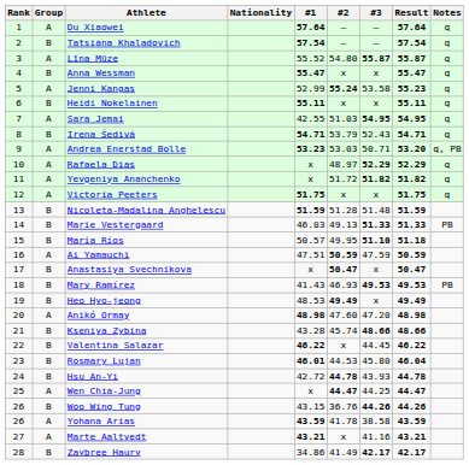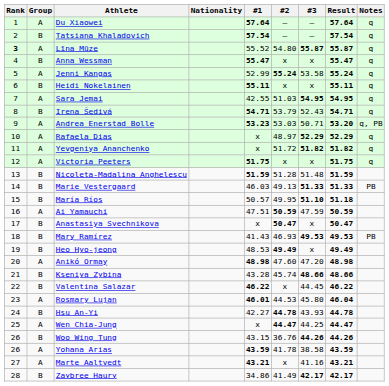Līna Mūze | Rank: normal -> bold
Jenni Kangas | Result: 55.23 -> 55.24
Rosmary Lujan | Group: B -> A
Hsu An-Yi | #1: 42.72 -> 42.27
